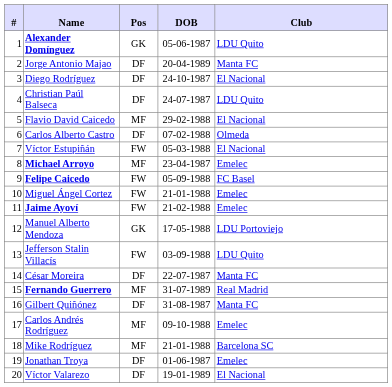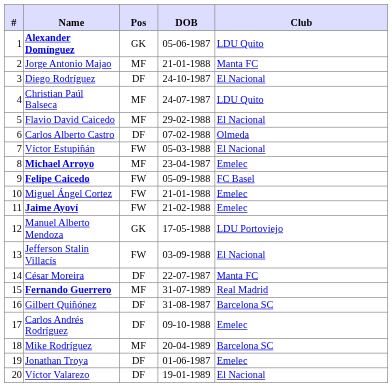Jorge Antonio Majao | Pos: DF -> MF
Jorge Antonio Majao | DOB: 20-04-1989 -> 21-01-1988
Christian Paúl Balseca | Pos: DF -> MF
Jefferson Stalin Villacís | Club: LDU Quito -> El Nacional
Gilbert Quiñónez | Club: Manta FC -> Barcelona SC
Carlos Andrés Rodríguez | Pos: MF -> DF
Mike Rodríguez | DOB: 21-01-1988 -> 20-04-1989
